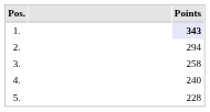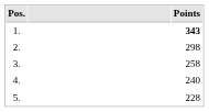1. | Points: lavender background -> no background
2. | Points: 294 -> 298
